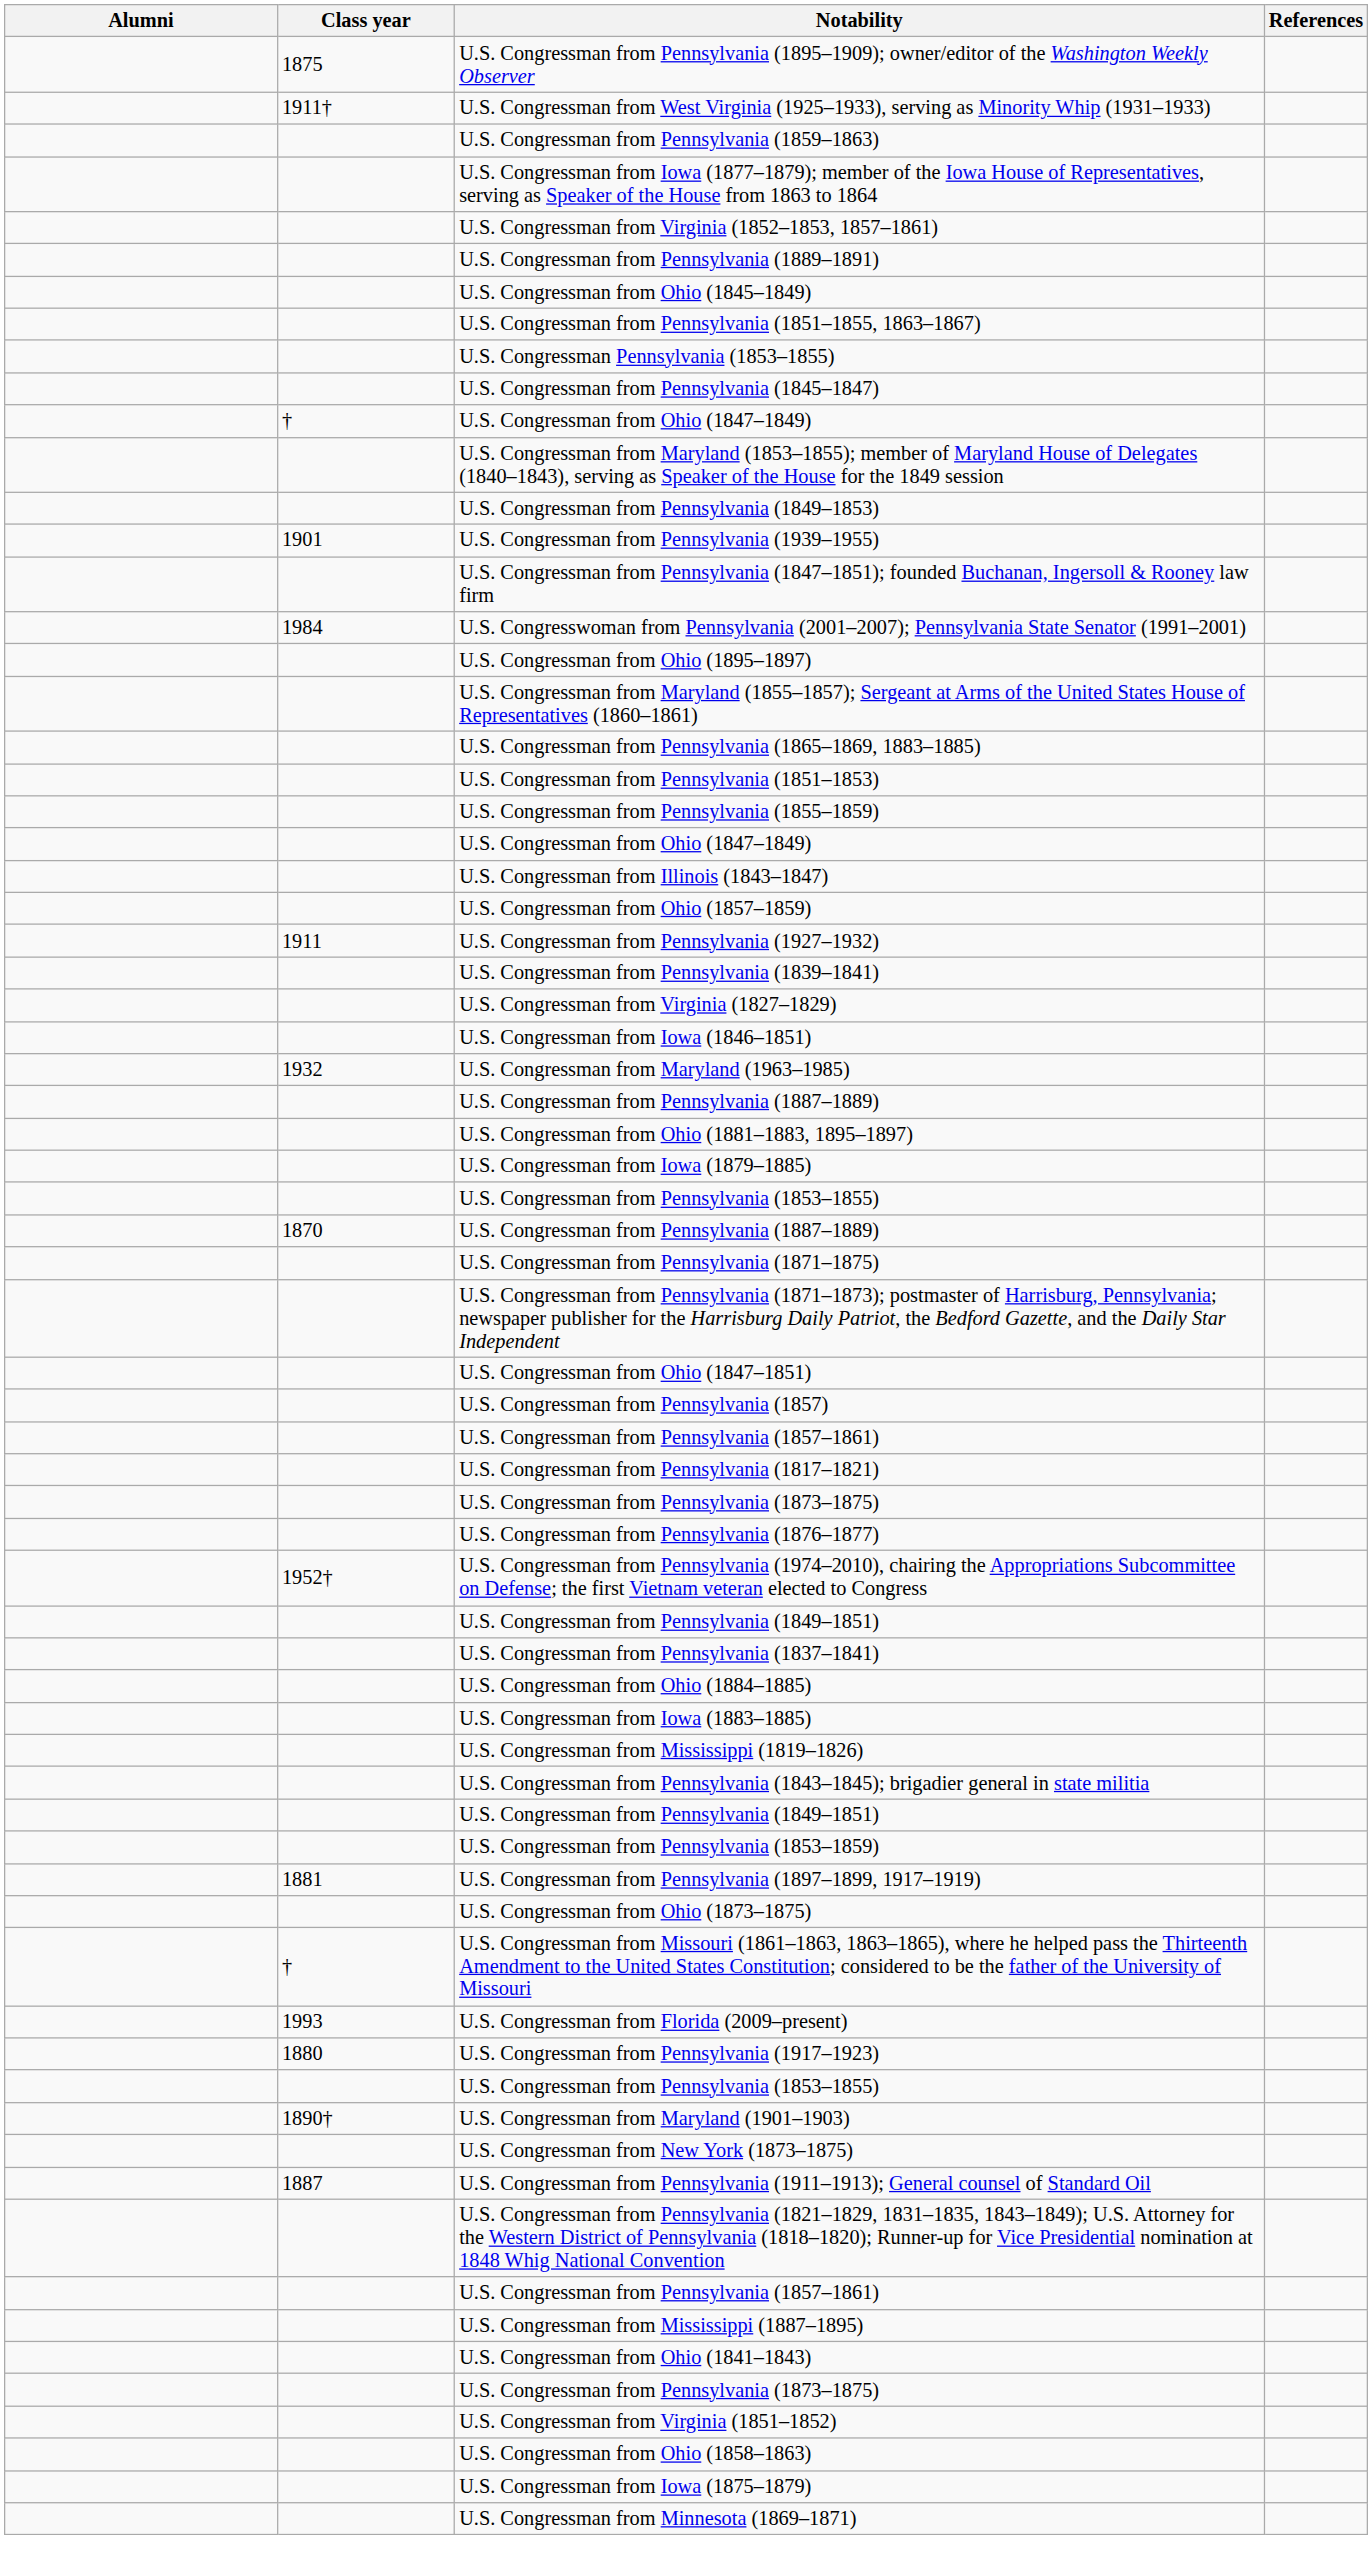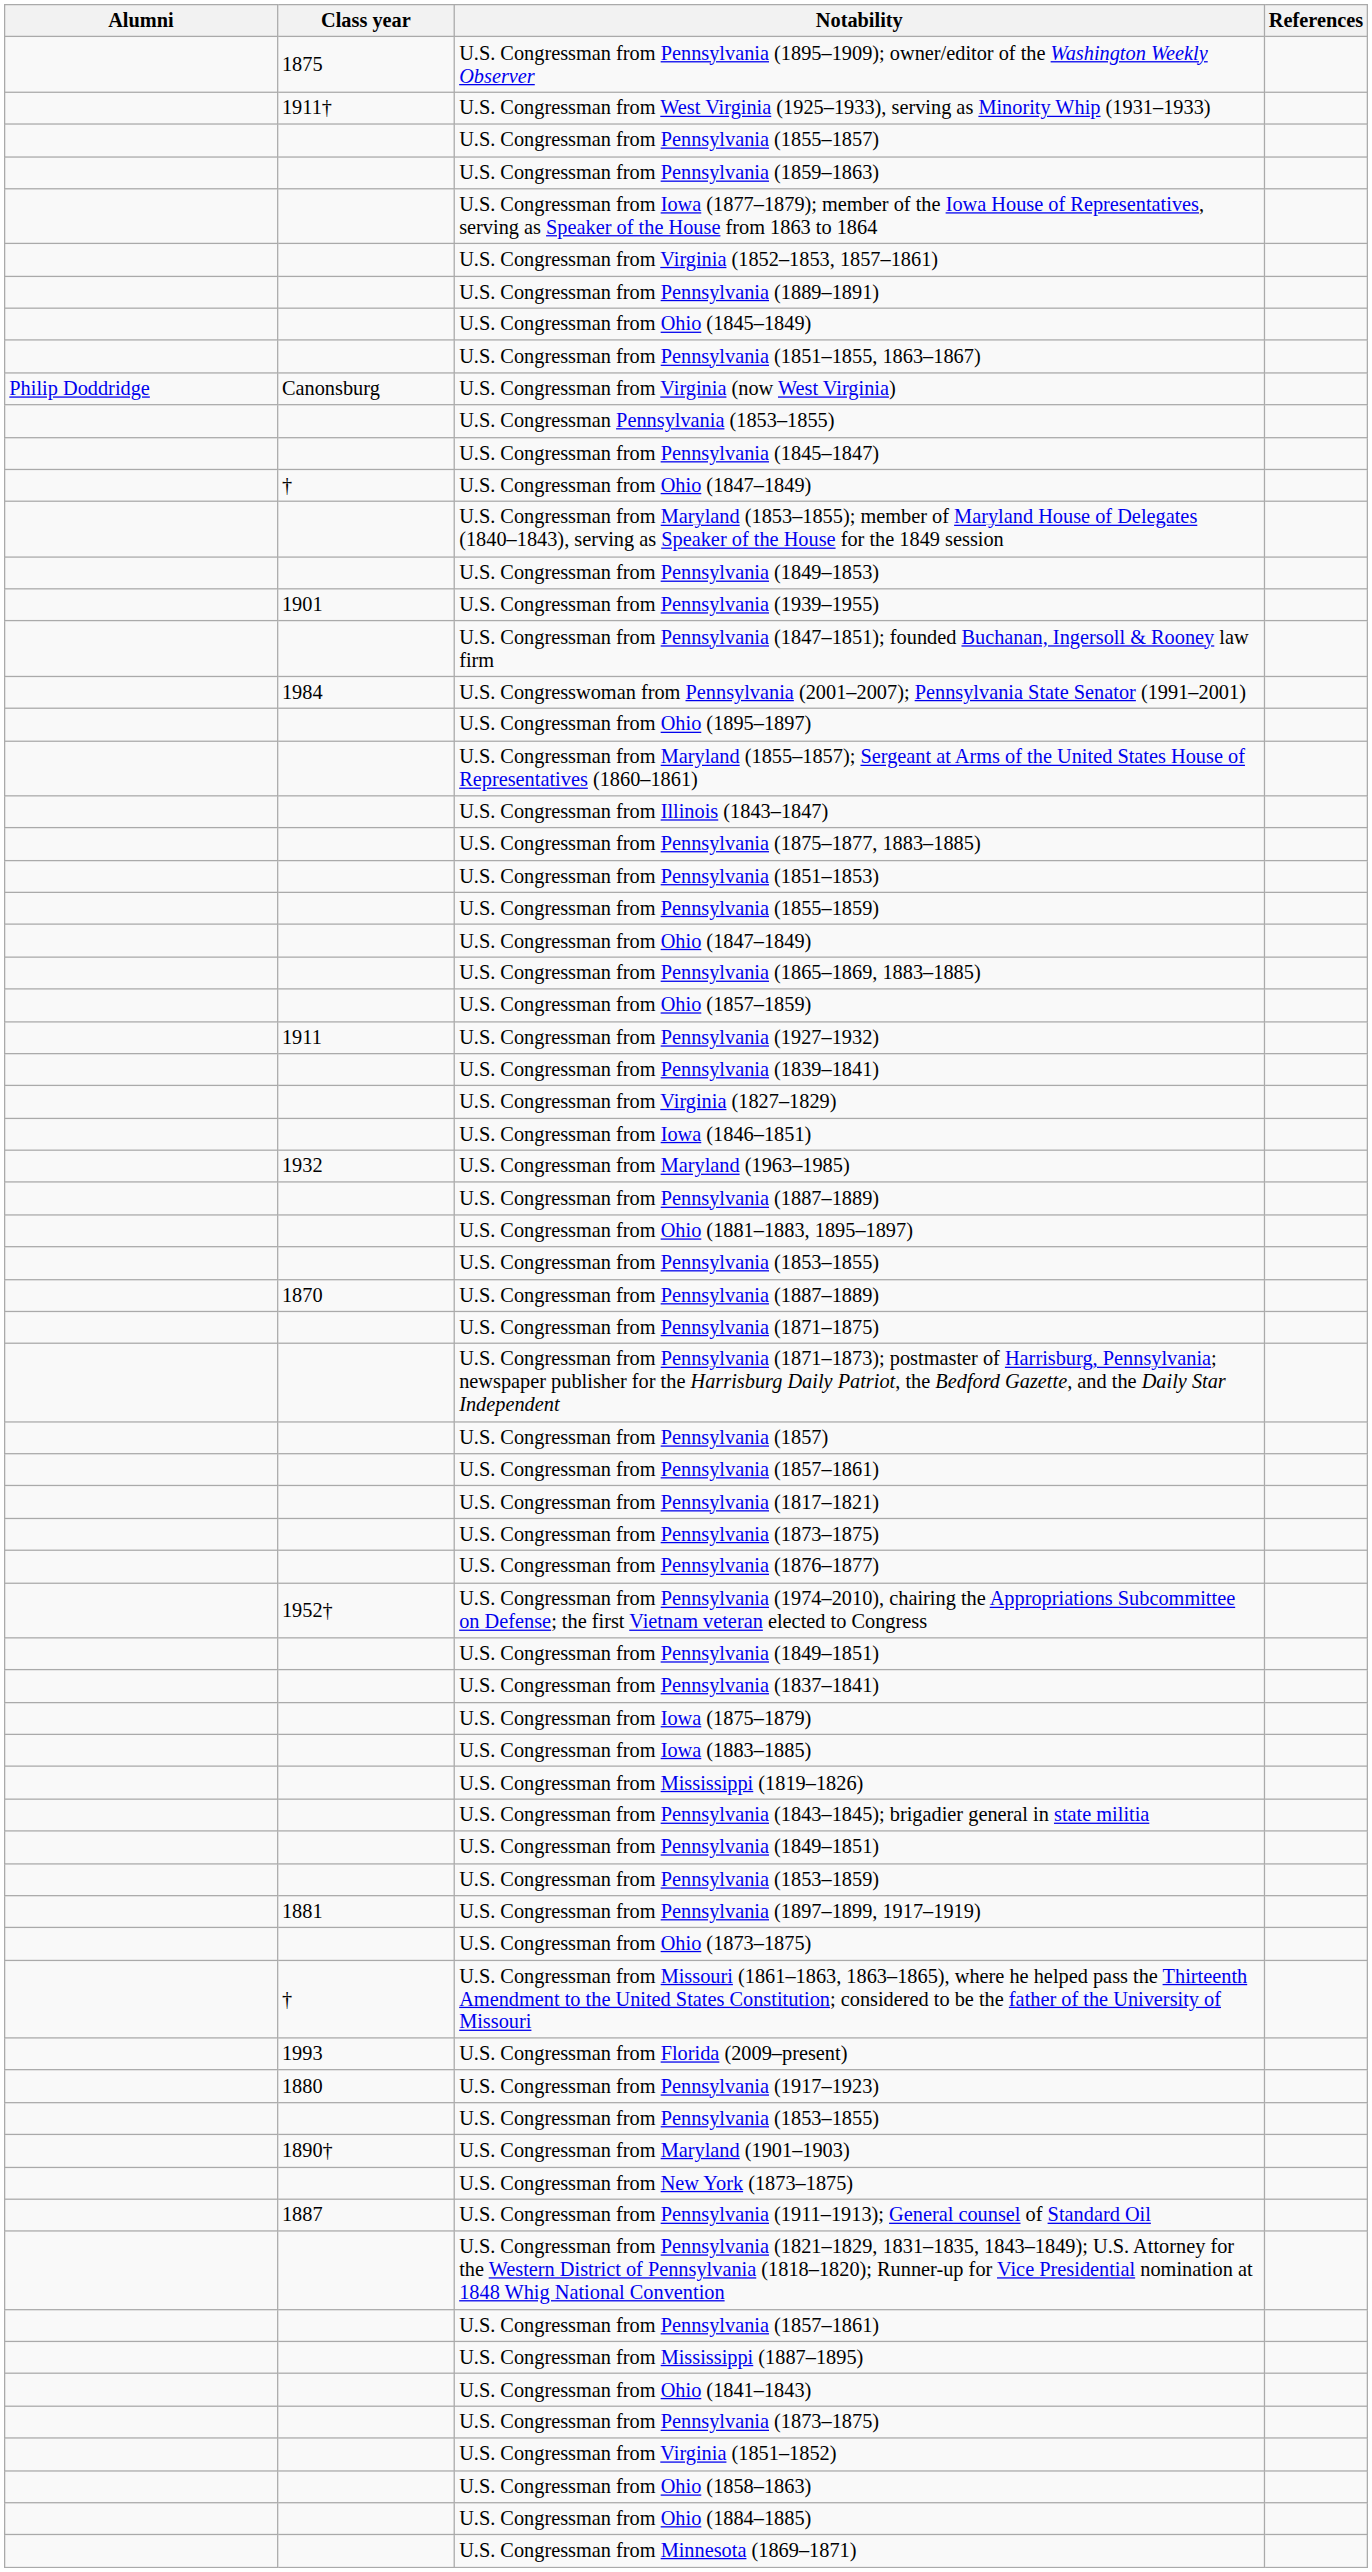+ row: U.S. Congressman from Pennsylvania (1855–1857)
+ row: Philip Doddridge | Canonsburg | U.S. Congressman from Virginia (now West Virginia)
rows swapped: U.S. Congressman from Illinois (1843–1847) <-> U.S. Congressman from Pennsylvania (1865–1869, 1883–1885)
+ row: U.S. Congressman from Pennsylvania (1875–1877, 1883–1885)
- row: U.S. Congressman from Iowa (1879–1885)
- row: U.S. Congressman from Ohio (1847–1851)
rows swapped: U.S. Congressman from Iowa (1875–1879) <-> U.S. Congressman from Ohio (1884–1885)
